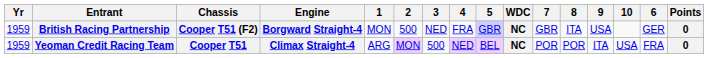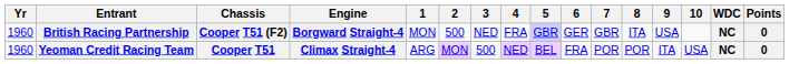columns swapped: 6 <-> WDC
British Racing Partnership | Yr: 1959 -> 1960
Yeoman Credit Racing Team | Yr: 1959 -> 1960
